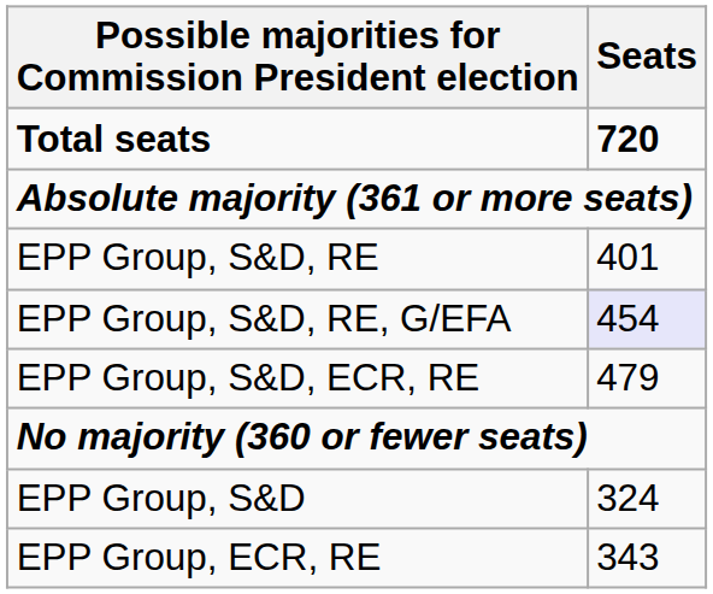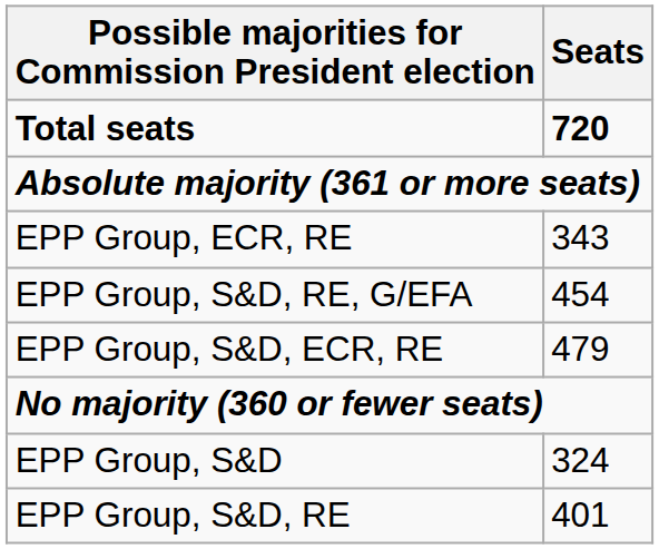rows swapped: EPP Group, S&D, RE <-> EPP Group, ECR, RE
EPP Group, S&D, RE, G/EFA | Seats: lavender background -> no background
